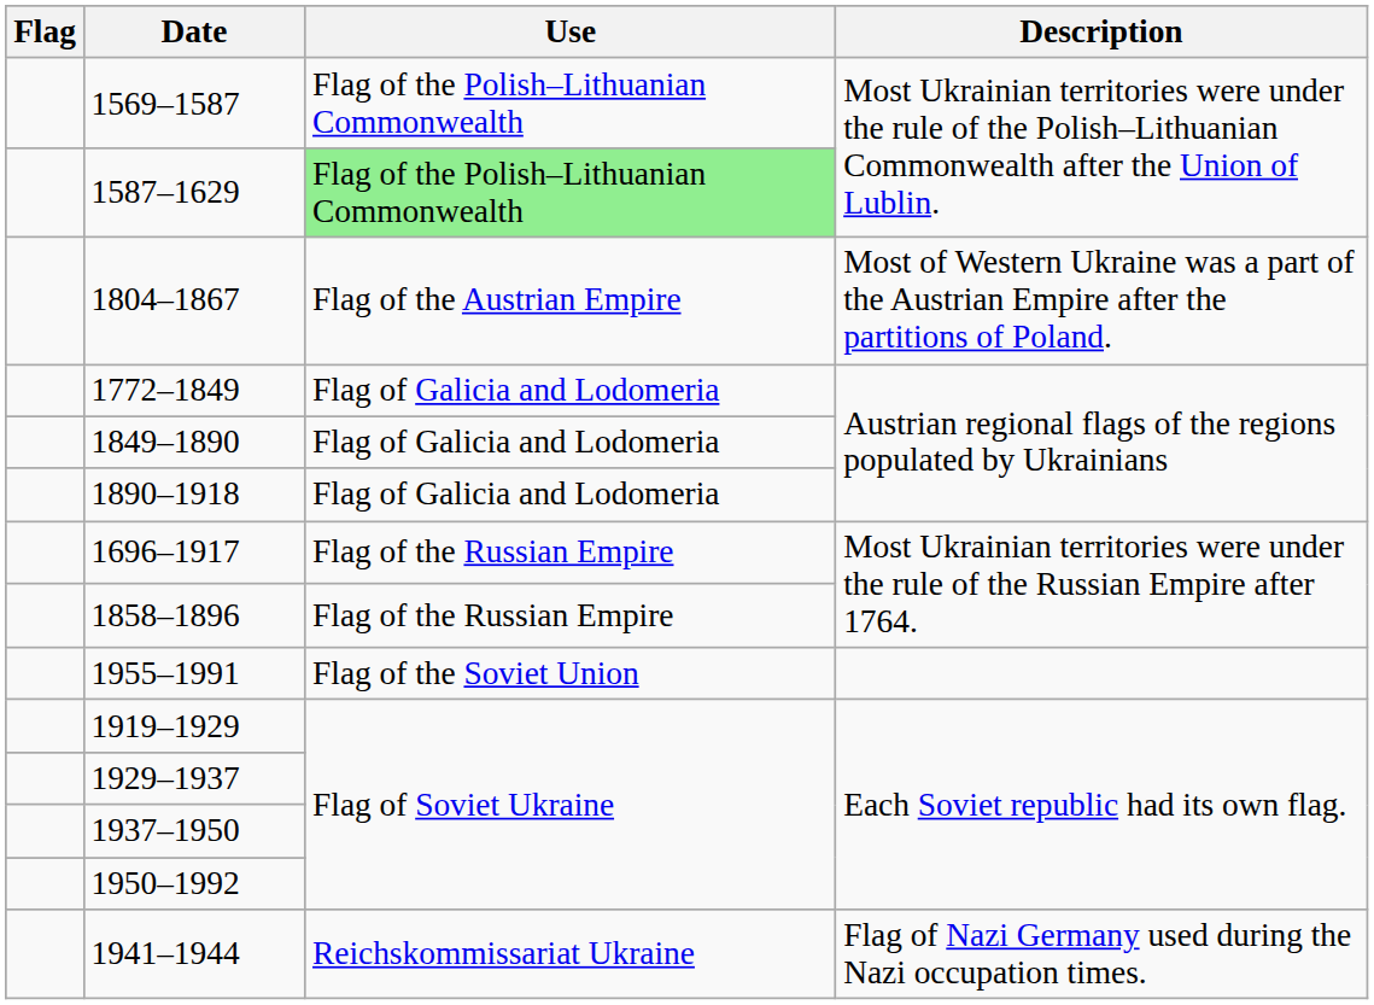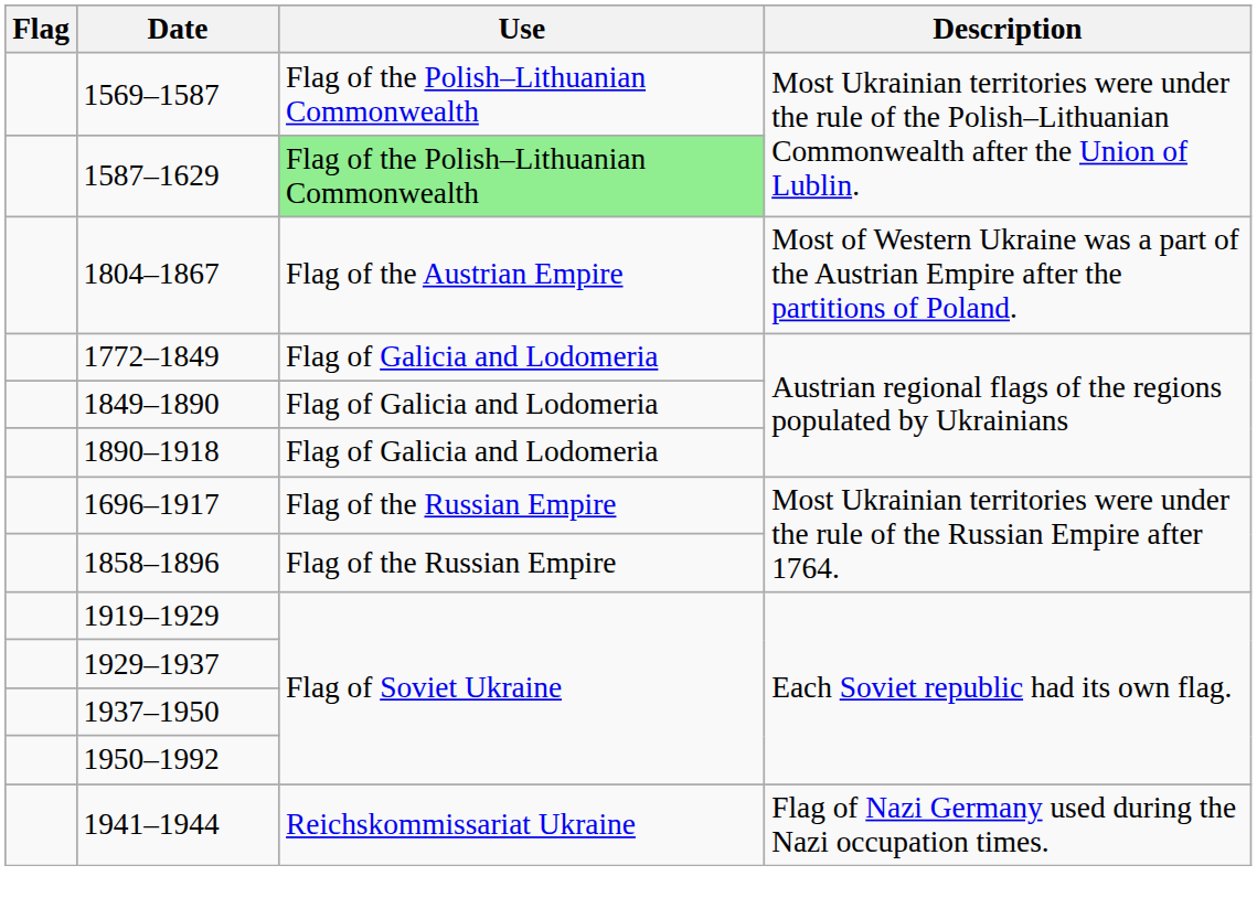- row: 1955–1991 | Flag of the Soviet Union
